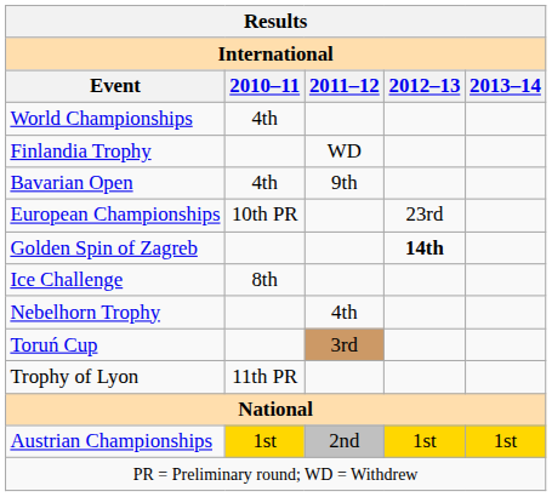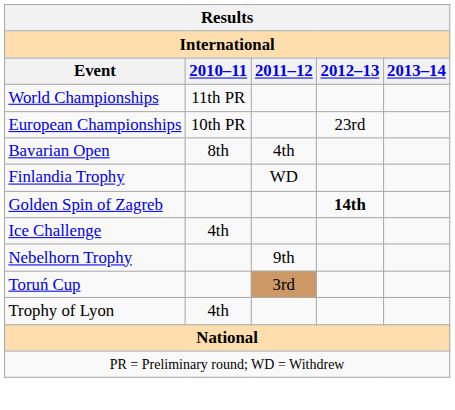World Championships | 2010–11: 4th -> 11th PR
rows swapped: European Championships <-> Finlandia Trophy
Bavarian Open | 2010–11: 4th -> 8th
Bavarian Open | 2011–12: 9th -> 4th
Ice Challenge | 2010–11: 8th -> 4th
Nebelhorn Trophy | 2011–12: 4th -> 9th
Trophy of Lyon | 2010–11: 11th PR -> 4th
- row: Austrian Championships | 1st | 2nd | 1st | 1st
